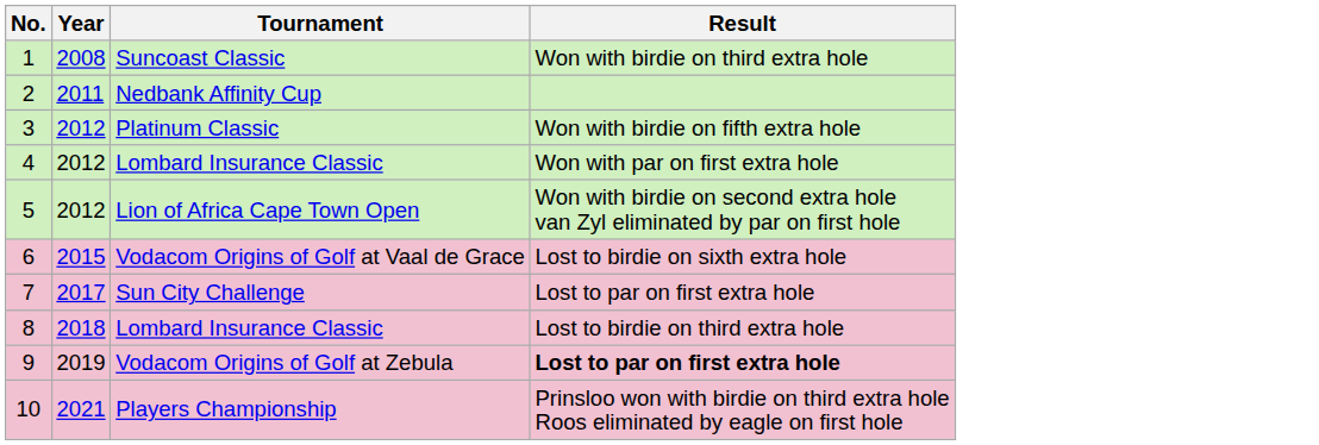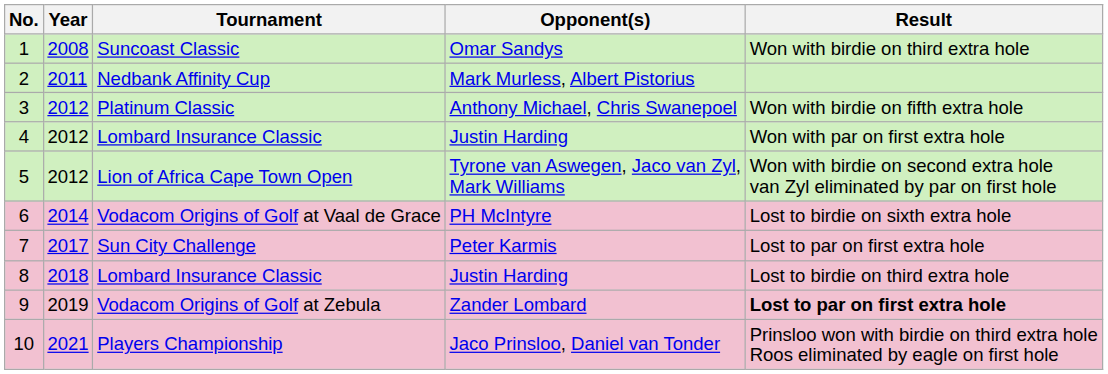+ column: Opponent(s) | Omar Sandys | Mark Murless, Albert Pistorius | Anthony Michael, Chris Swanepoel | Justin Harding | Tyrone van Aswegen, Jaco van Zyl, Mark Williams | PH McIntyre | Peter Karmis | Justin Harding | Zander Lombard | Jaco Prinsloo, Daniel van Tonder
Vodacom Origins of Golf at Vaal de Grace | Year: 2015 -> 2014
